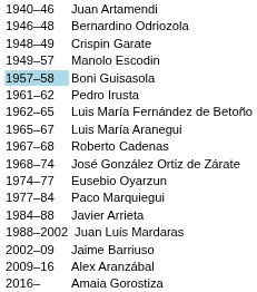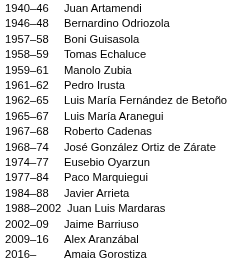- row: 1948–49 | Crispin Garate
- row: 1949–57 | Manolo Escodin
Boni Guisasola | column 1: lightblue background -> no background
+ row: 1958–59 | Tomas Echaluce
+ row: 1959–61 | Manolo Zubia
